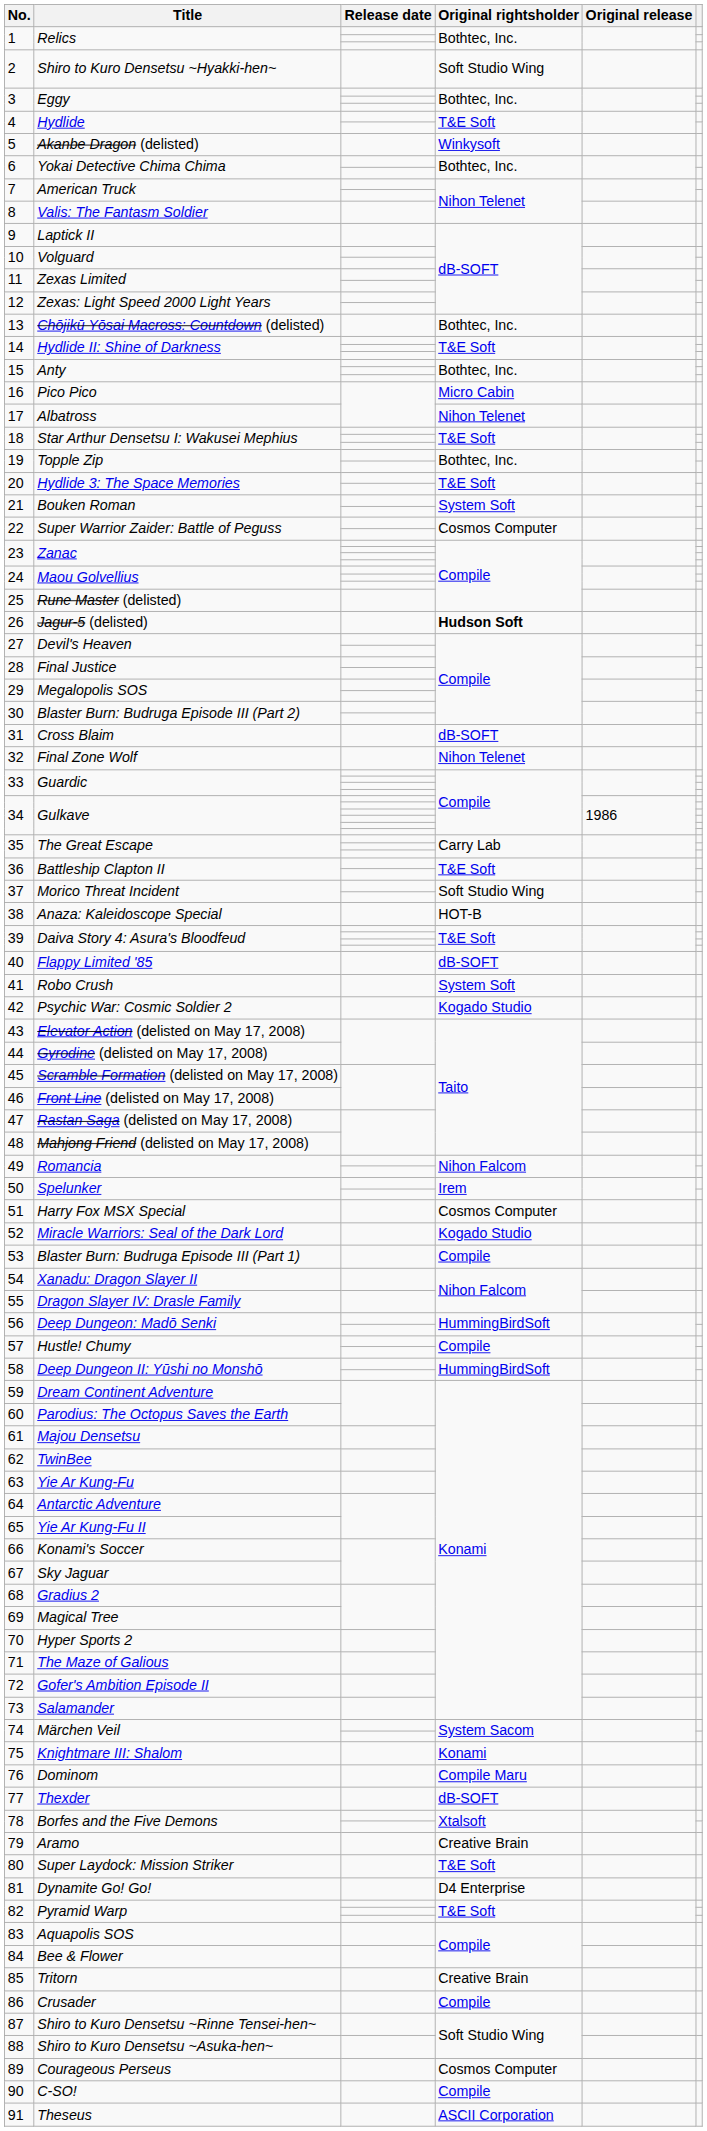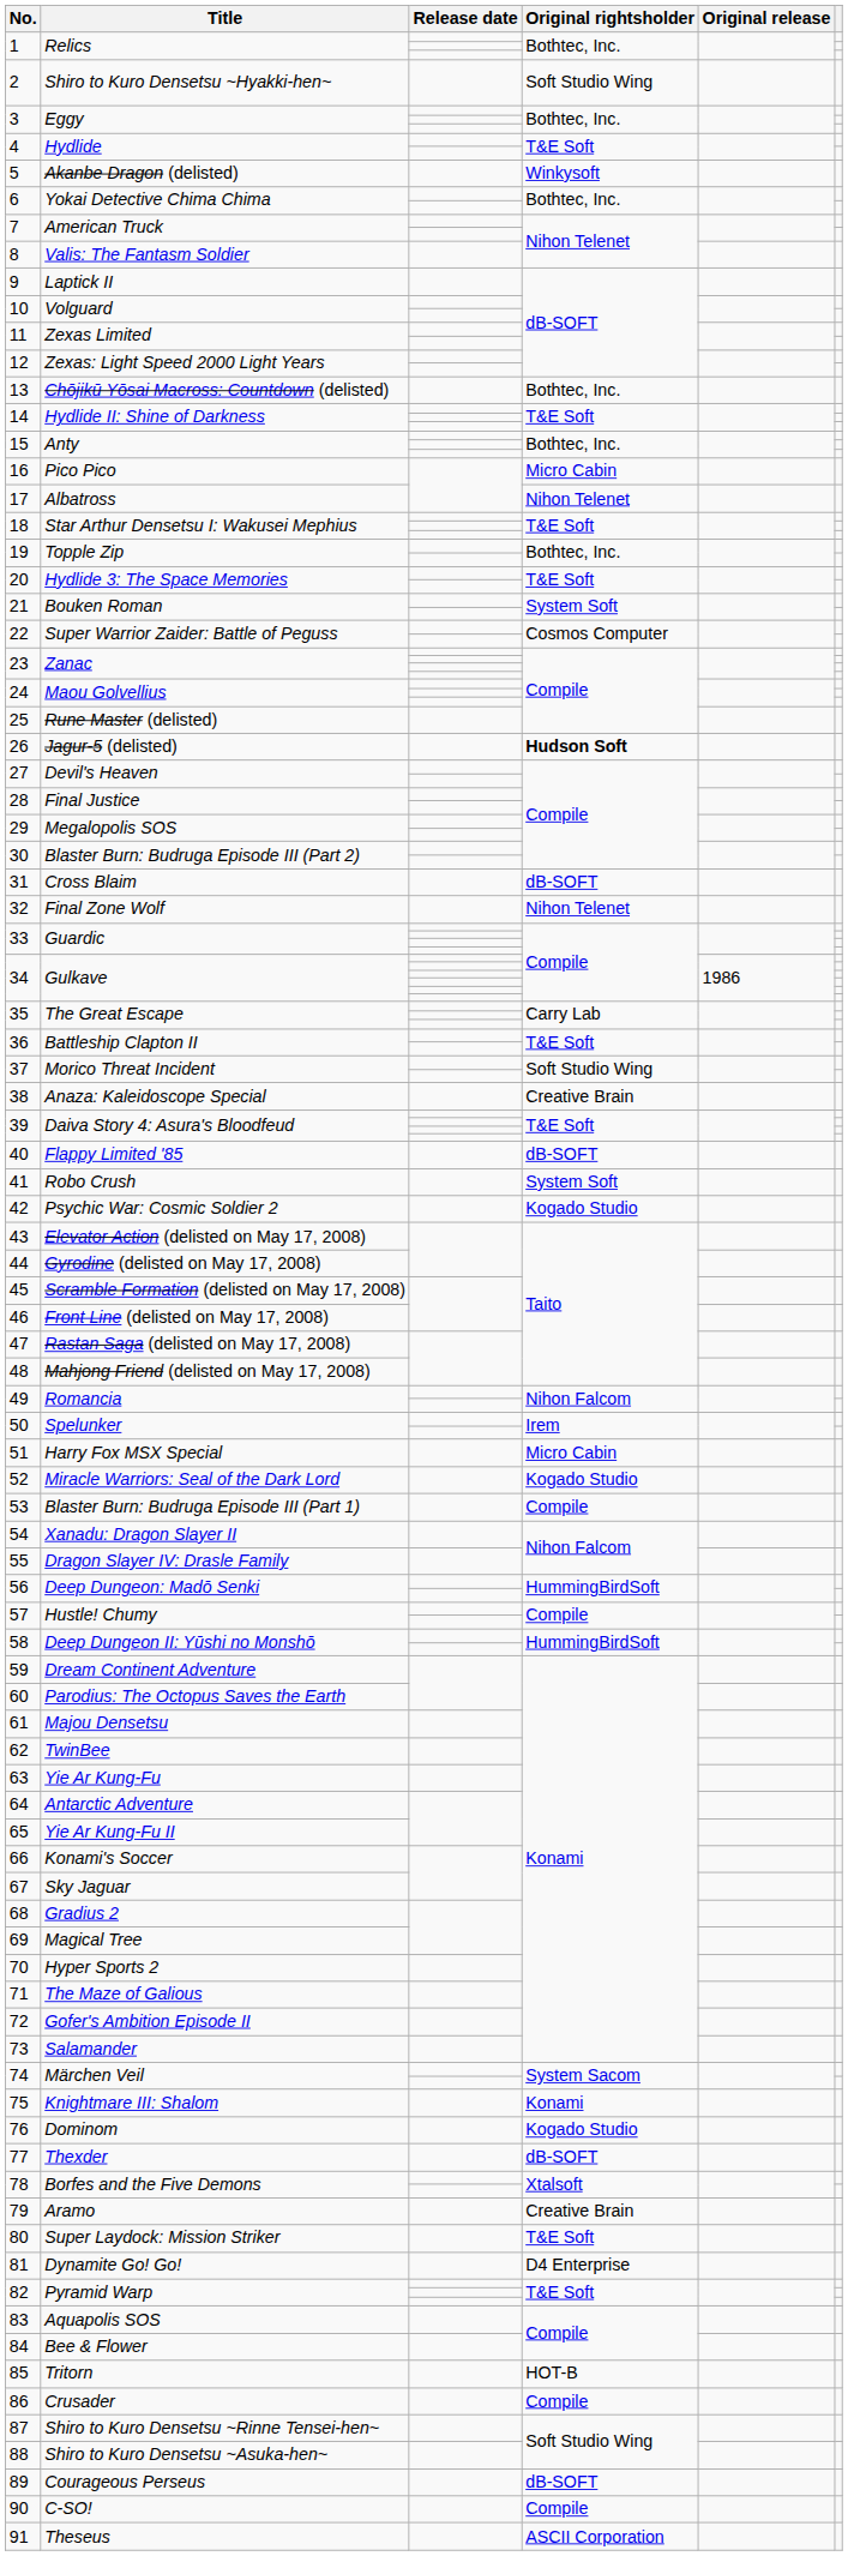38 | Original rightsholder: HOT-B -> Creative Brain
51 | Original rightsholder: Cosmos Computer -> Micro Cabin
76 | Original rightsholder: Compile Maru -> Kogado Studio
85 | Original rightsholder: Creative Brain -> HOT-B
89 | Original rightsholder: Cosmos Computer -> dB-SOFT
